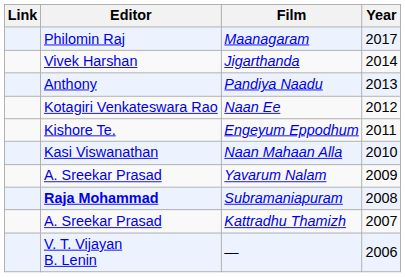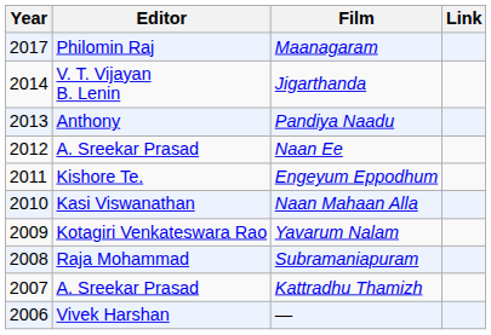columns swapped: Year <-> Link
Jigarthanda | Editor: Vivek Harshan -> V. T. Vijayan B. Lenin
Naan Ee | Editor: Kotagiri Venkateswara Rao -> A. Sreekar Prasad
Yavarum Nalam | Editor: A. Sreekar Prasad -> Kotagiri Venkateswara Rao
Subramaniapuram | Editor: bold -> normal
— | Editor: V. T. Vijayan B. Lenin -> Vivek Harshan
